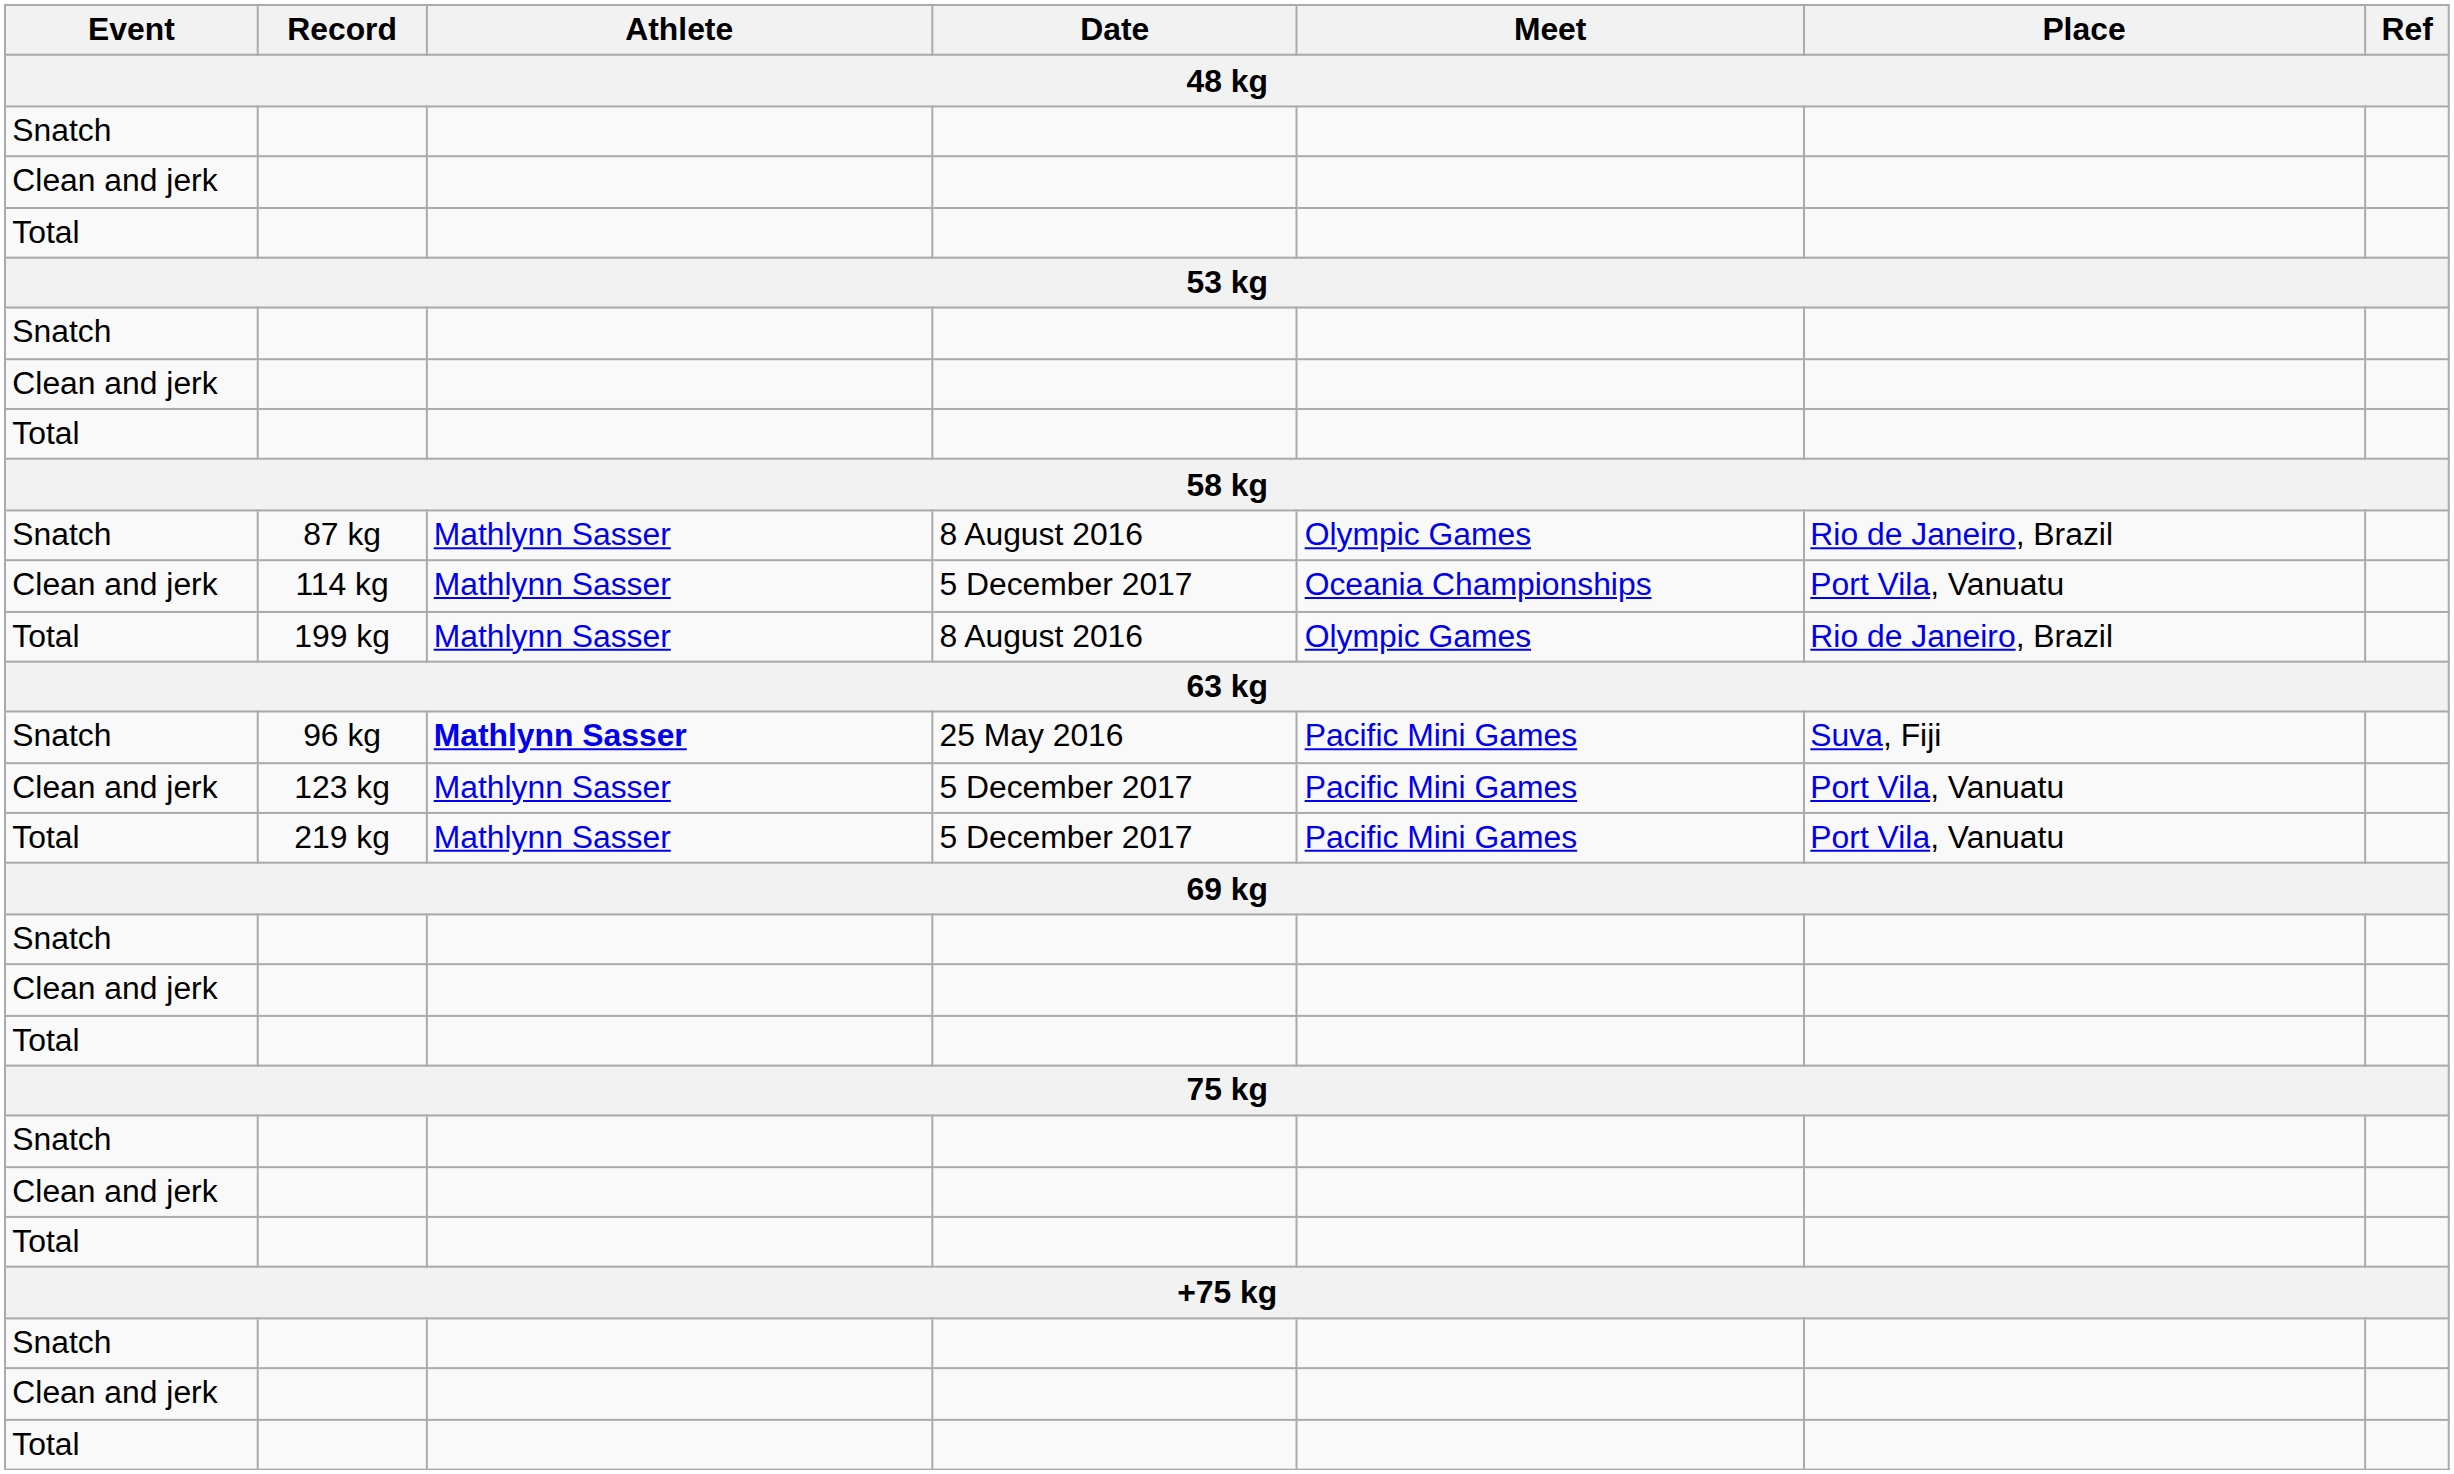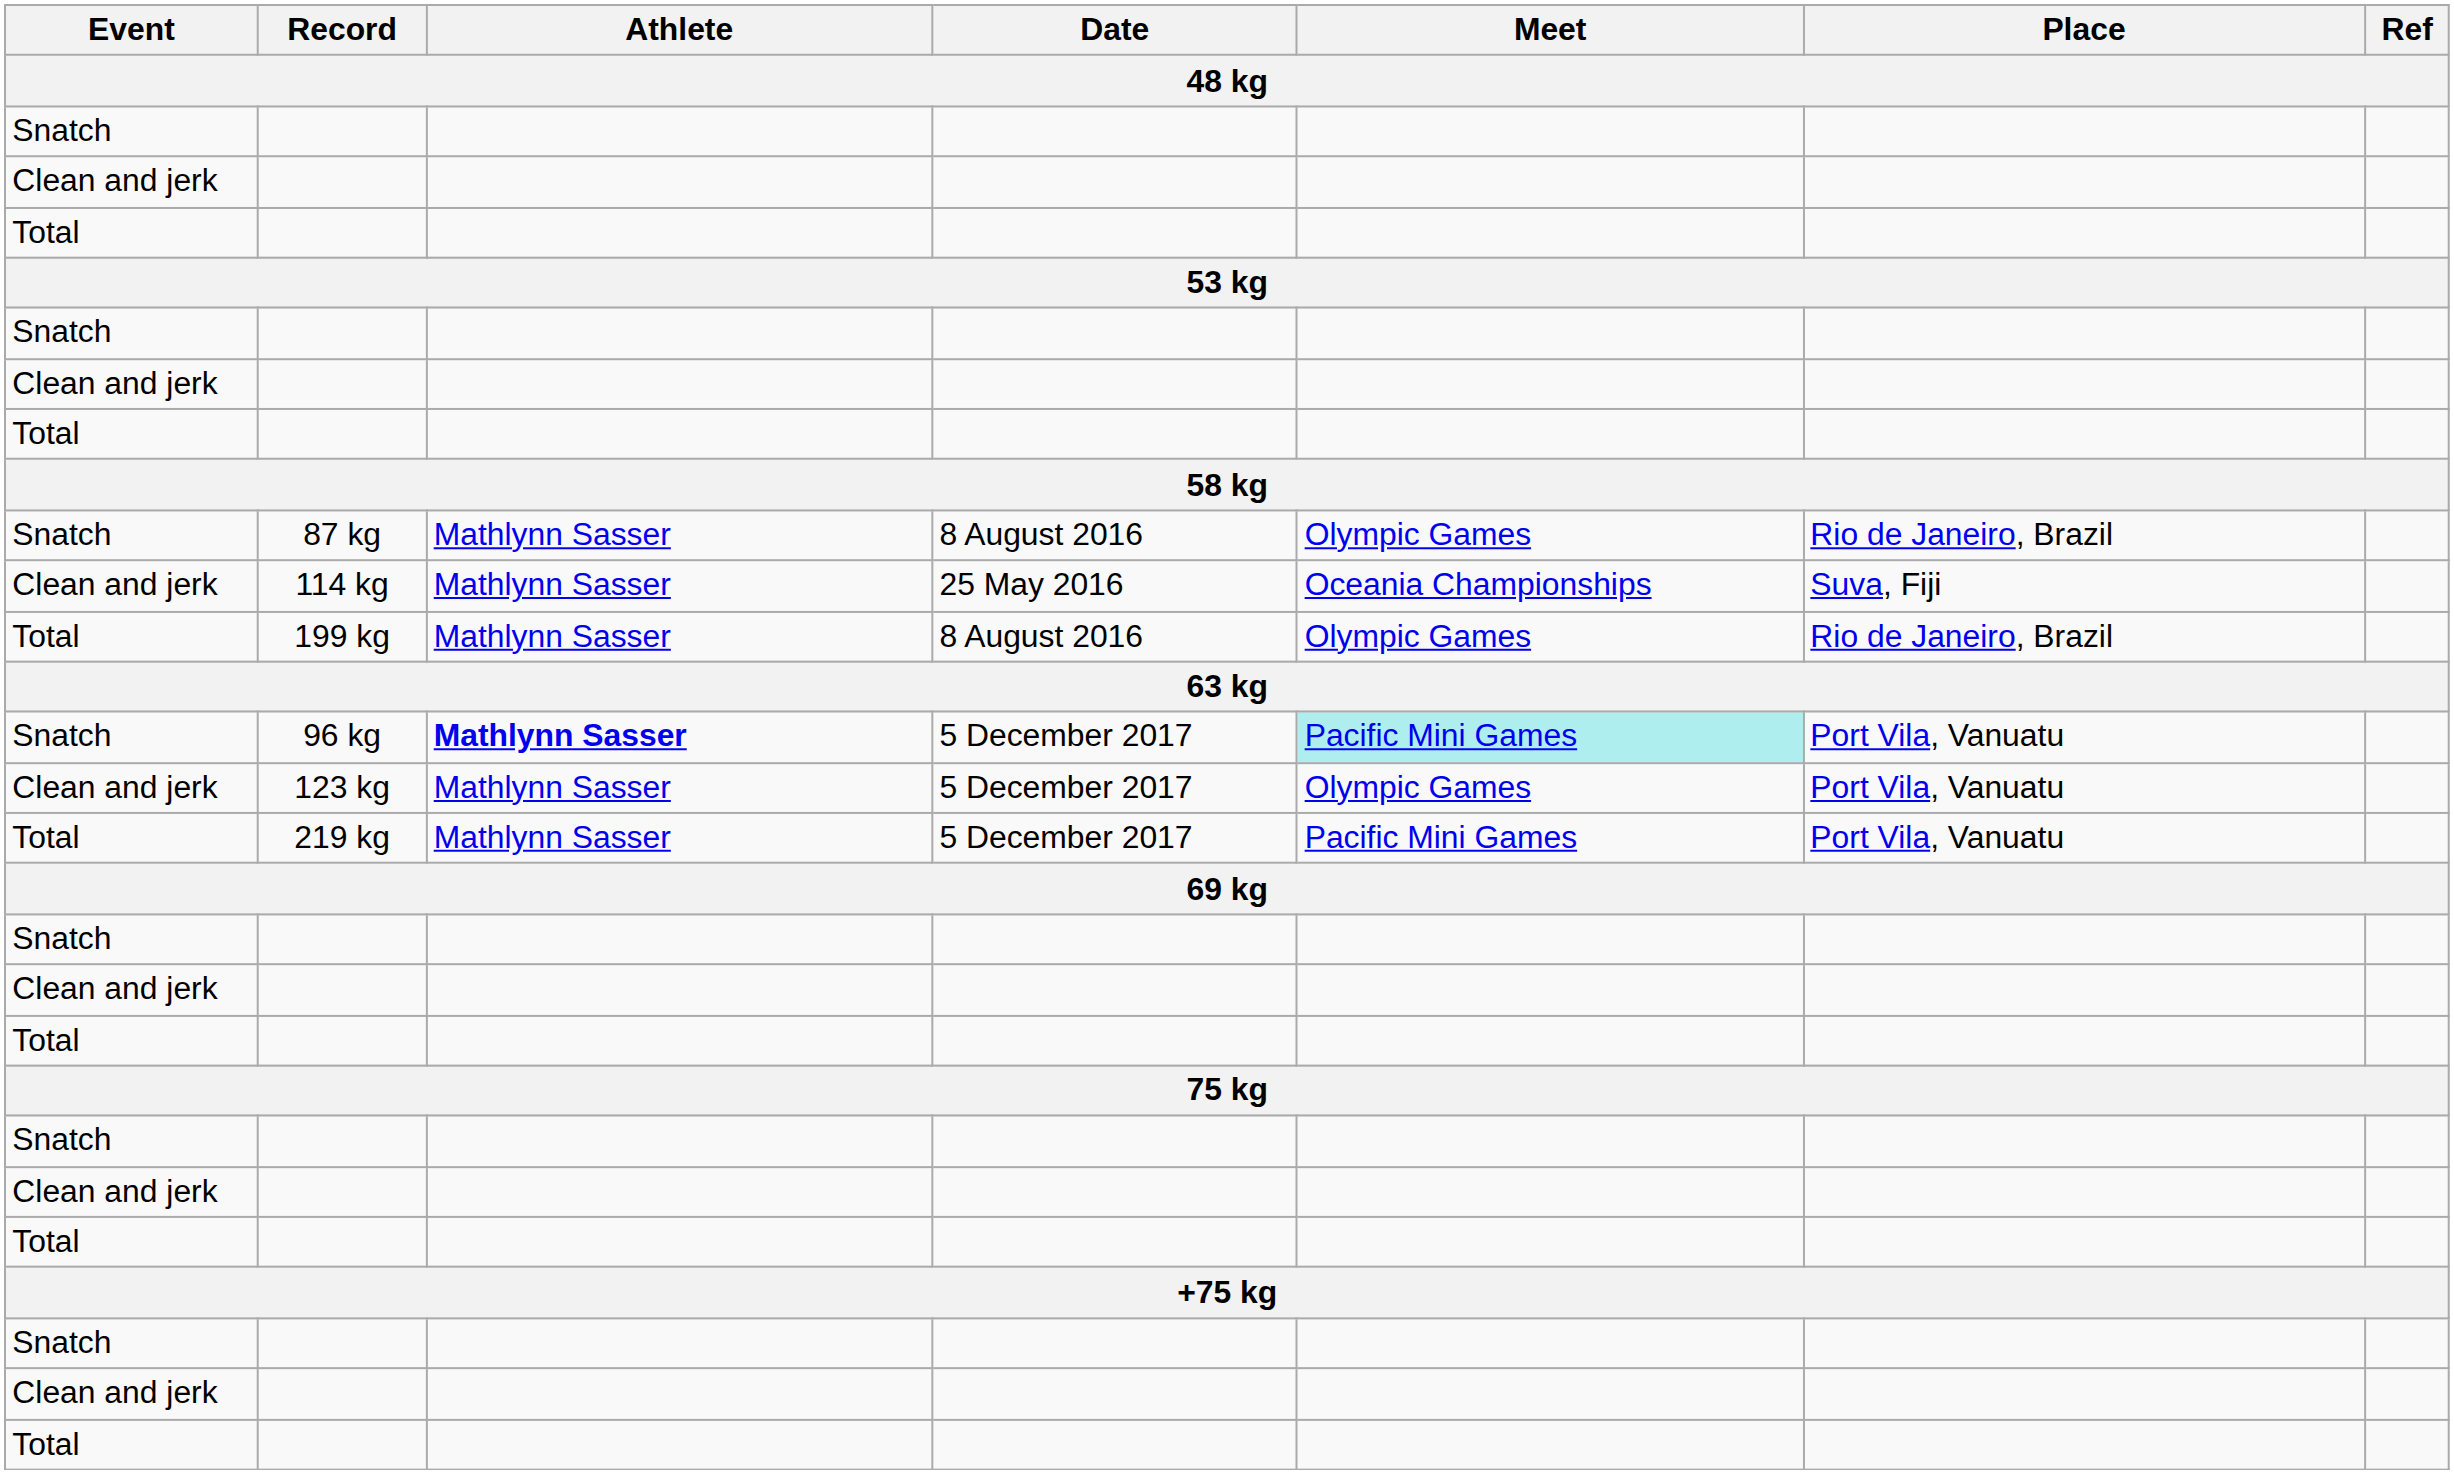114 kg | Date: 5 December 2017 -> 25 May 2016
114 kg | Place: Port Vila, Vanuatu -> Suva, Fiji
96 kg | Date: 25 May 2016 -> 5 December 2017
96 kg | Meet: no background -> paleturquoise background
96 kg | Place: Suva, Fiji -> Port Vila, Vanuatu
123 kg | Meet: Pacific Mini Games -> Olympic Games
